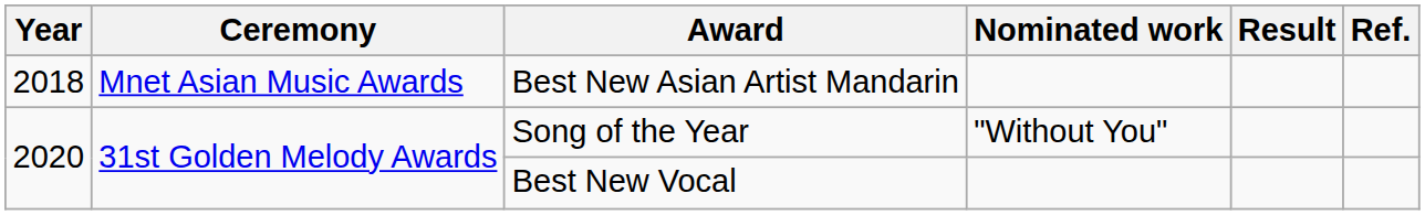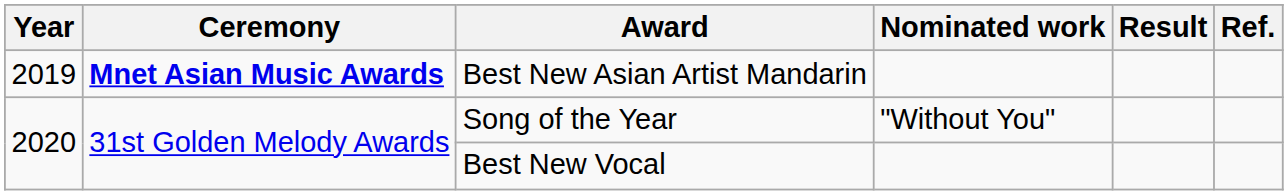Best New Asian Artist Mandarin | Year: 2018 -> 2019
Best New Asian Artist Mandarin | Ceremony: normal -> bold
